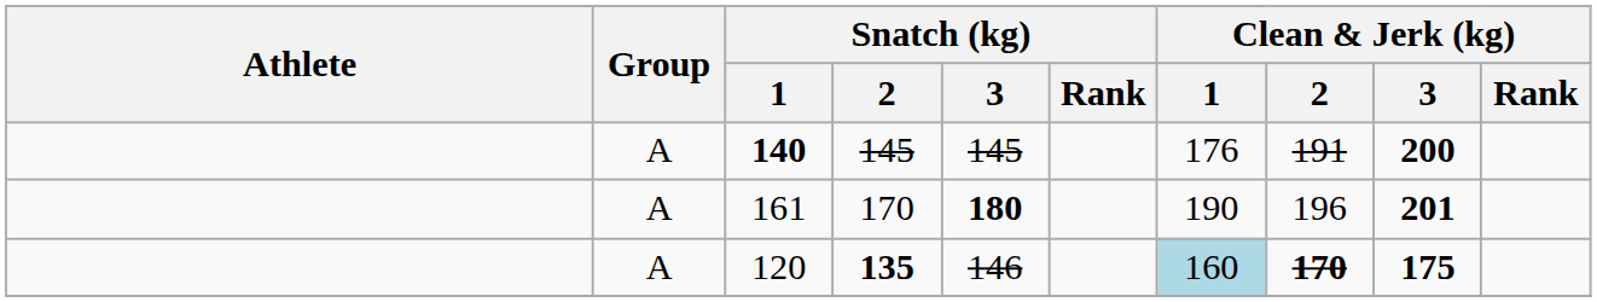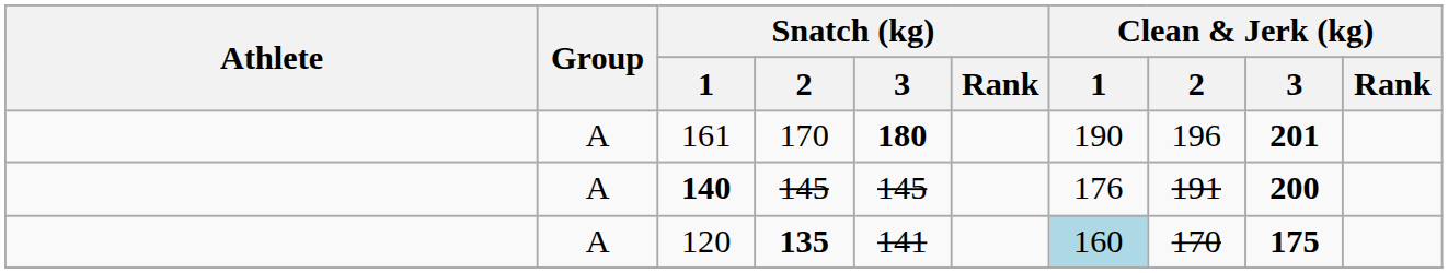rows swapped: 161 <-> 140
120 | Snatch (kg) / 3: 146 -> 141
120 | Clean & Jerk (kg) / 2: bold -> normal
